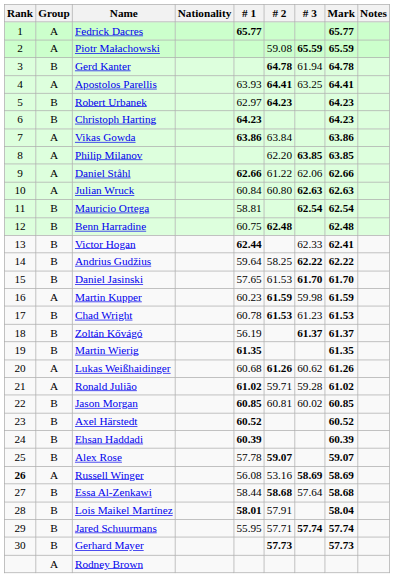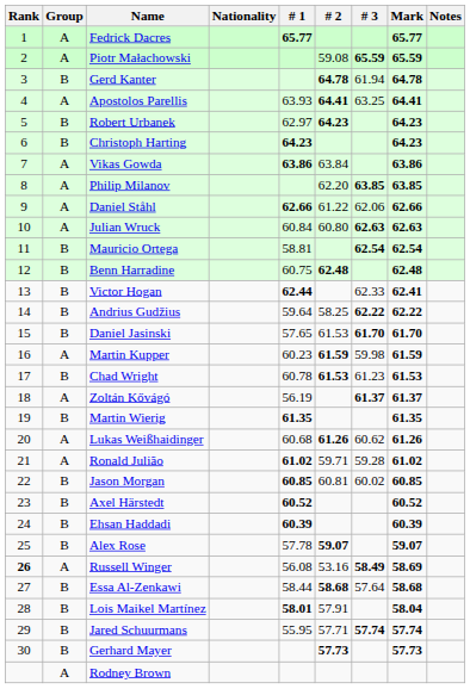Zoltán Kővágó | Group: B -> A
Russell Winger | # 3: 58.69 -> 58.49
